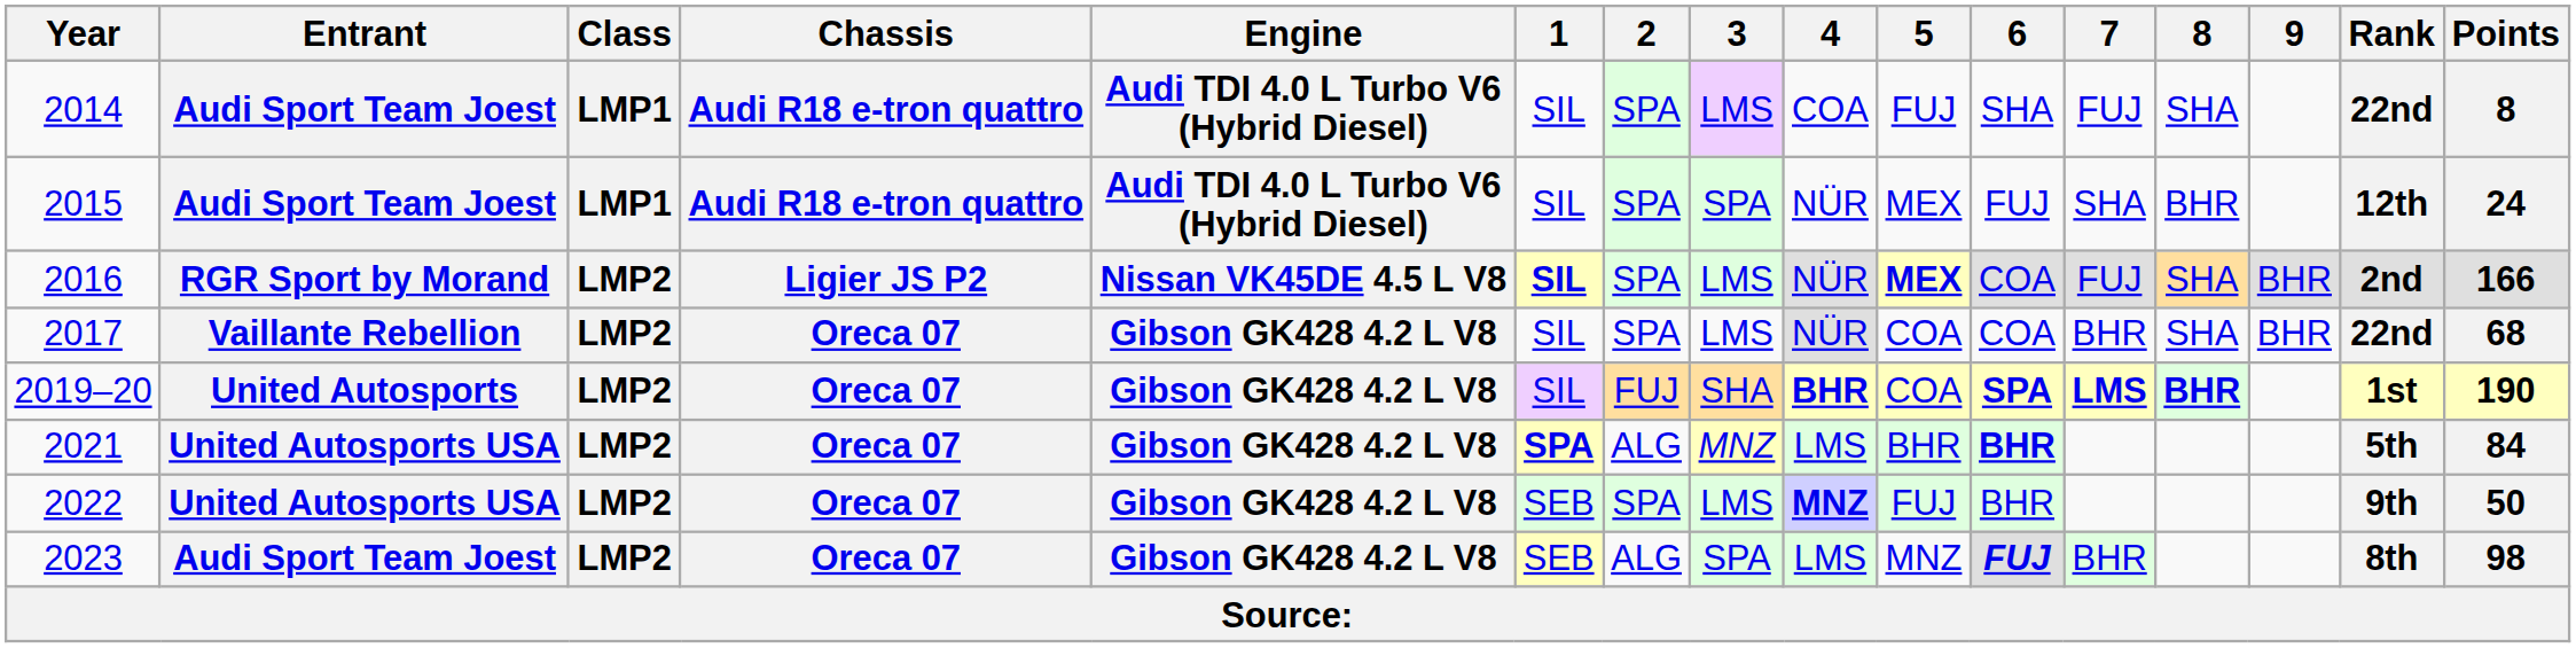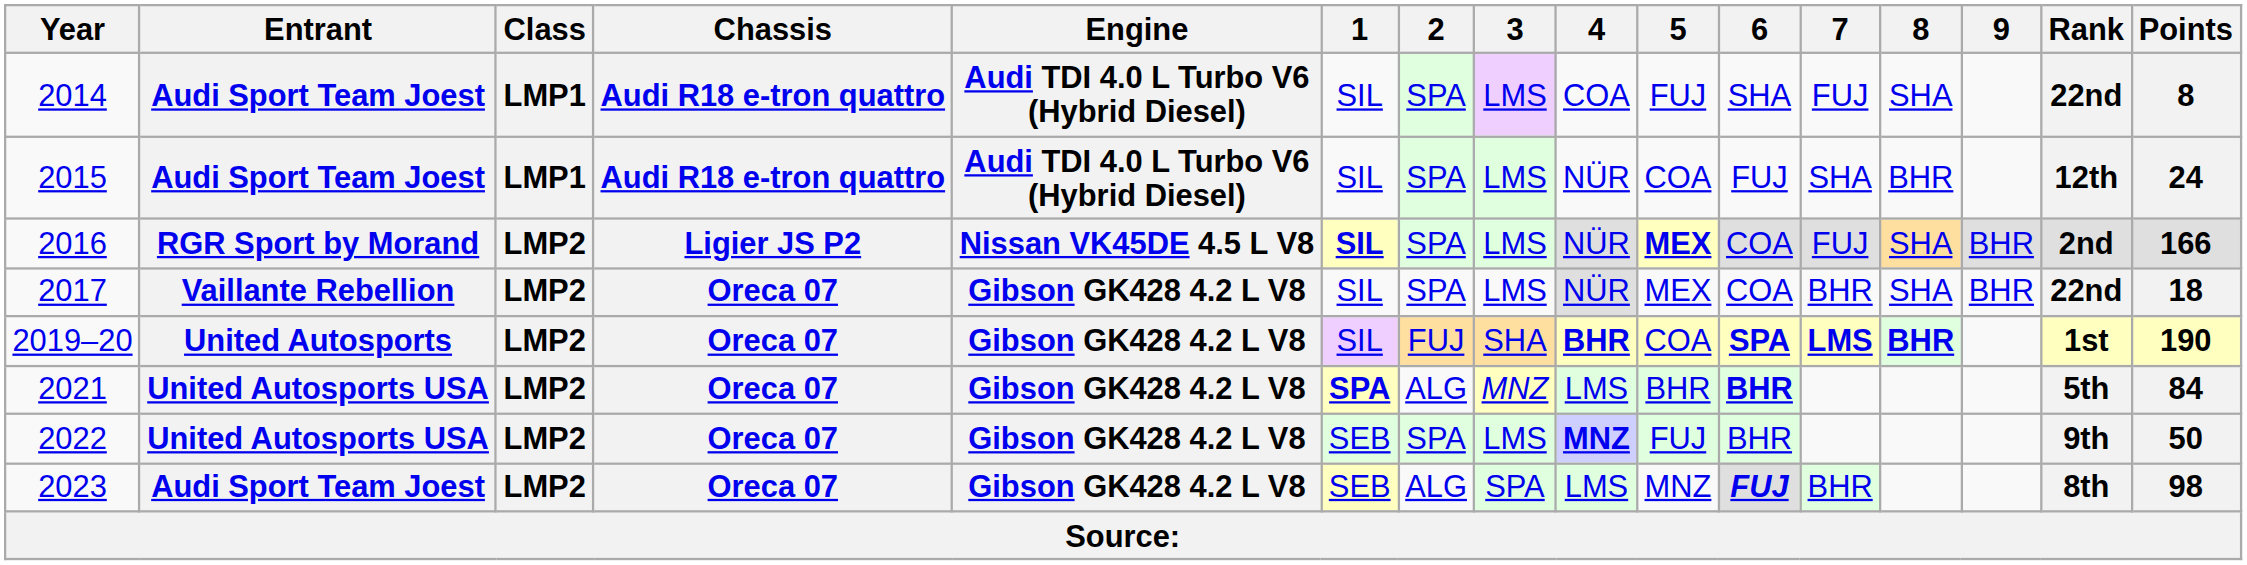2015 | 3: SPA -> LMS
2015 | 5: MEX -> COA
2017 | 5: COA -> MEX
2017 | Points: 68 -> 18
